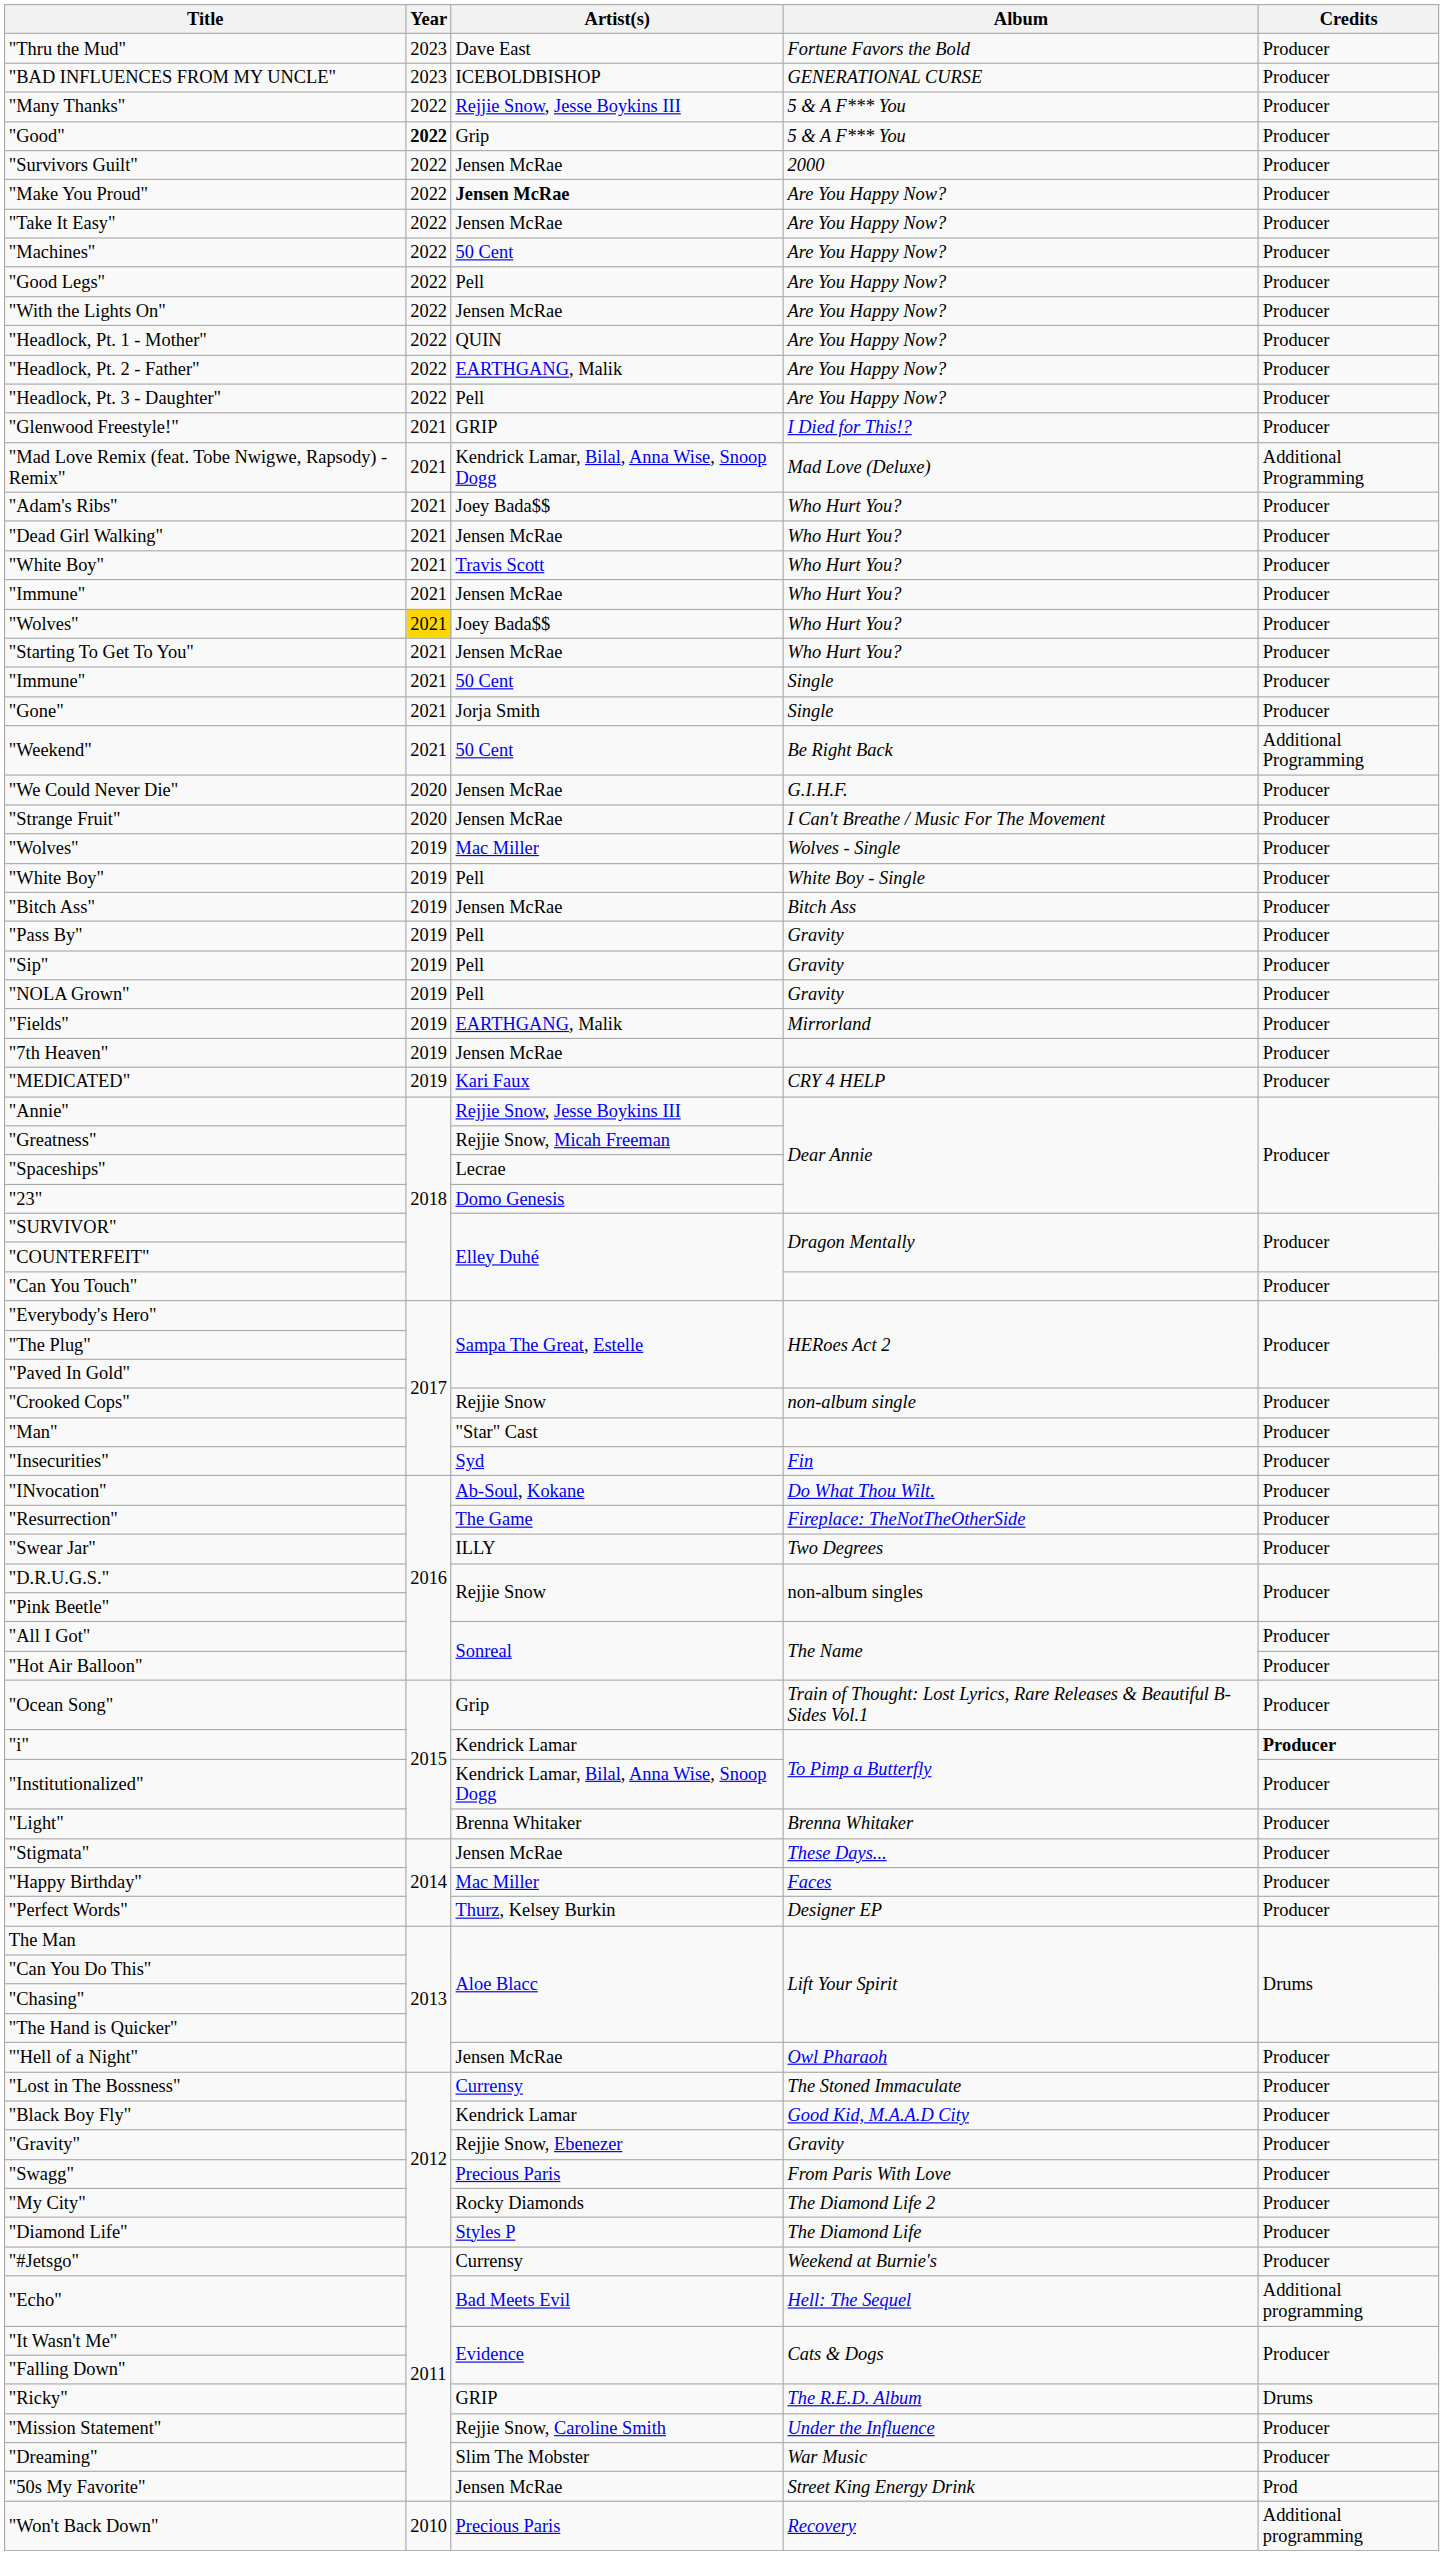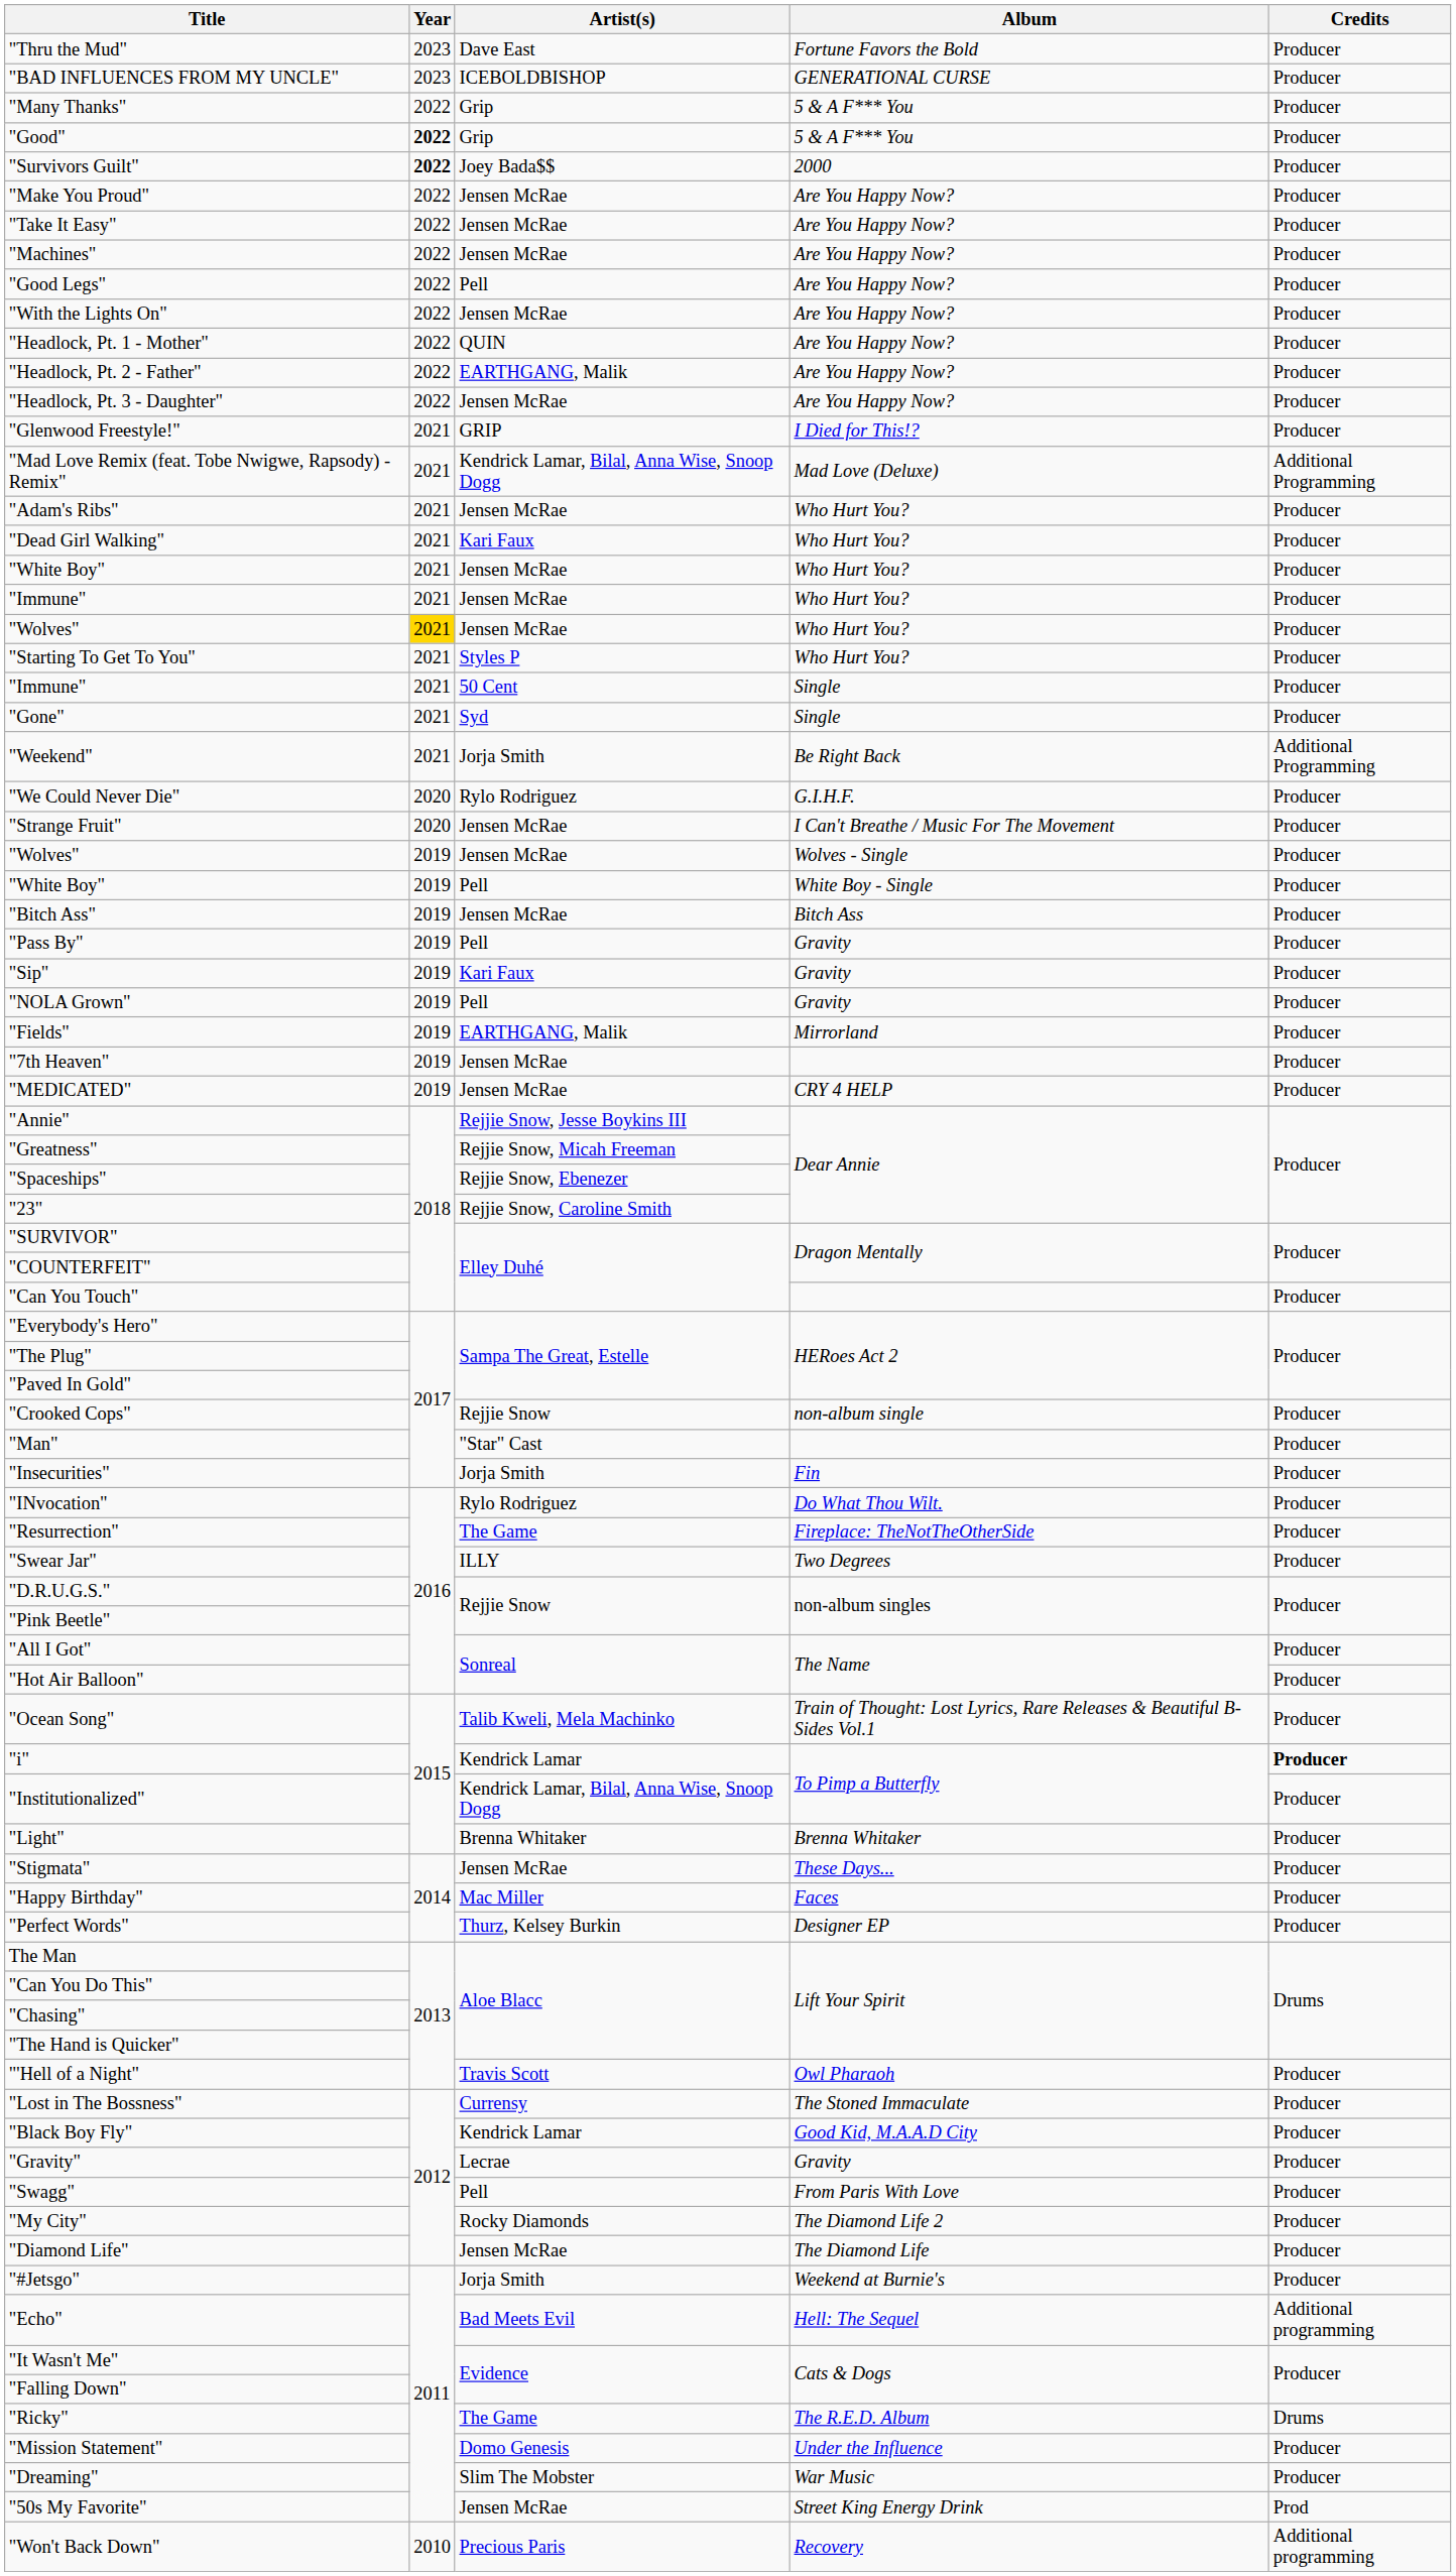"Many Thanks" | Artist(s): Rejjie Snow, Jesse Boykins III -> Grip
"Survivors Guilt" | Year: normal -> bold
"Survivors Guilt" | Artist(s): Jensen McRae -> Joey Bada$$
"Make You Proud" | Artist(s): bold -> normal
"Machines" | Artist(s): 50 Cent -> Jensen McRae
"Headlock, Pt. 3 - Daughter" | Artist(s): Pell -> Jensen McRae
"Adam's Ribs" | Artist(s): Joey Bada$$ -> Jensen McRae
"Dead Girl Walking" | Artist(s): Jensen McRae -> Kari Faux
"White Boy" / Who Hurt You? | Artist(s): Travis Scott -> Jensen McRae
"Wolves" / Who Hurt You? | Artist(s): Joey Bada$$ -> Jensen McRae
"Starting To Get To You" | Artist(s): Jensen McRae -> Styles P
"Gone" | Artist(s): Jorja Smith -> Syd
"Weekend" | Artist(s): 50 Cent -> Jorja Smith
"We Could Never Die" | Artist(s): Jensen McRae -> Rylo Rodriguez
"Wolves" / Wolves - Single | Artist(s): Mac Miller -> Jensen McRae
"Sip" | Artist(s): Pell -> Kari Faux
"MEDICATED" | Artist(s): Kari Faux -> Jensen McRae
"Spaceships" | Artist(s): Lecrae -> Rejjie Snow, Ebenezer
"23" | Artist(s): Domo Genesis -> Rejjie Snow, Caroline Smith
"Insecurities" | Artist(s): Syd -> Jorja Smith
"INvocation" | Artist(s): Ab-Soul, Kokane -> Rylo Rodriguez
"Ocean Song" | Artist(s): Grip -> Talib Kweli, Mela Machinko
"'Hell of a Night" | Artist(s): Jensen McRae -> Travis Scott
"Gravity" | Artist(s): Rejjie Snow, Ebenezer -> Lecrae
"Swagg" | Artist(s): Precious Paris -> Pell
"Diamond Life" | Artist(s): Styles P -> Jensen McRae
"#Jetsgo" | Artist(s): Currensy -> Jorja Smith
"Ricky" | Artist(s): GRIP -> The Game
"Mission Statement" | Artist(s): Rejjie Snow, Caroline Smith -> Domo Genesis
